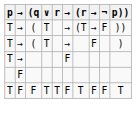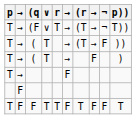+ row: T | → | (F | ∨ | T | → | (T | → | ¬ | T))
